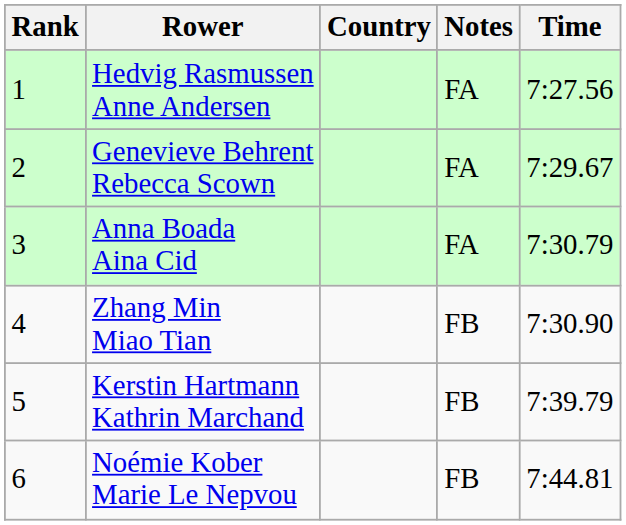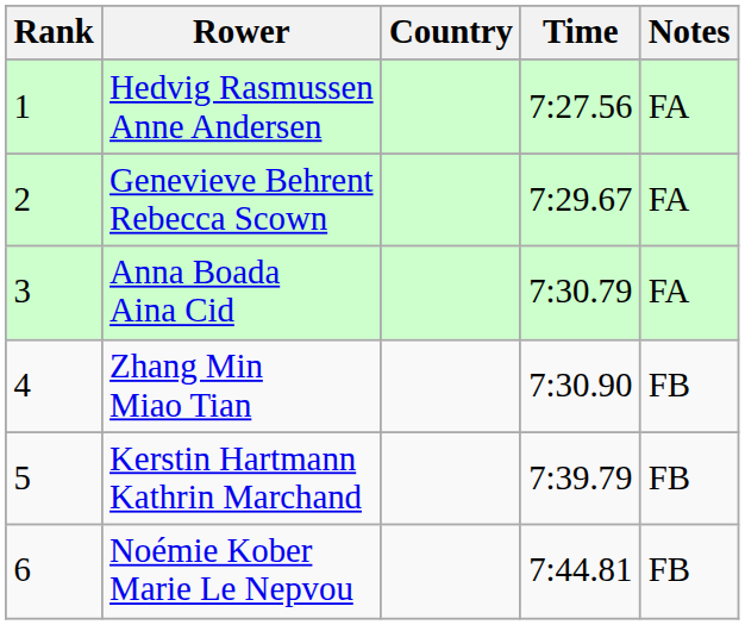columns swapped: Time <-> Notes
